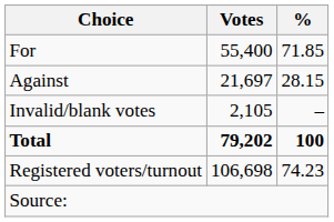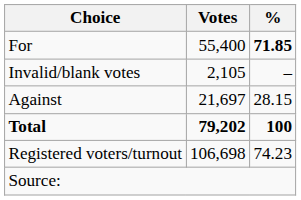For | %: normal -> bold
rows swapped: Against <-> Invalid/blank votes
